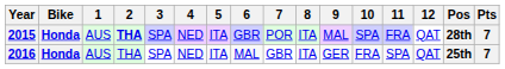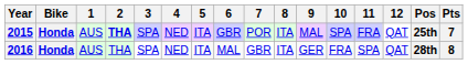2015 | Pos: 28th -> 25th
2016 | Pos: 25th -> 28th
2016 | Pts: 7 -> 8
